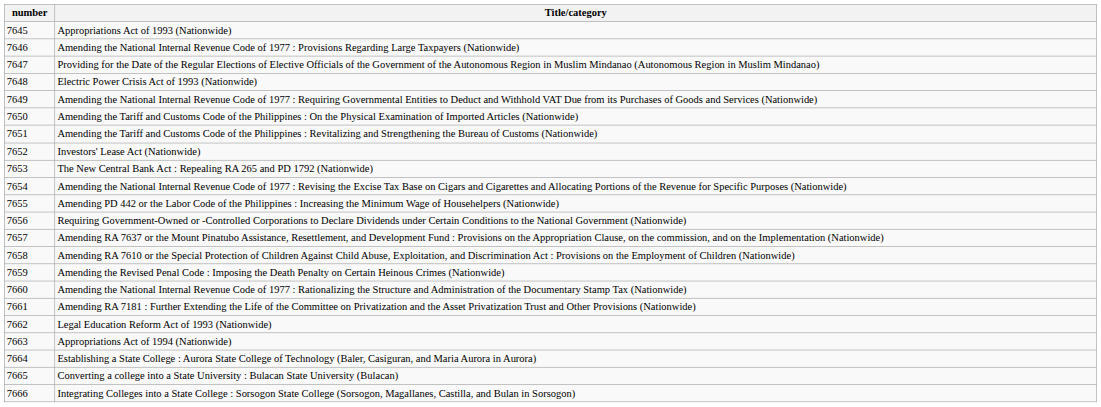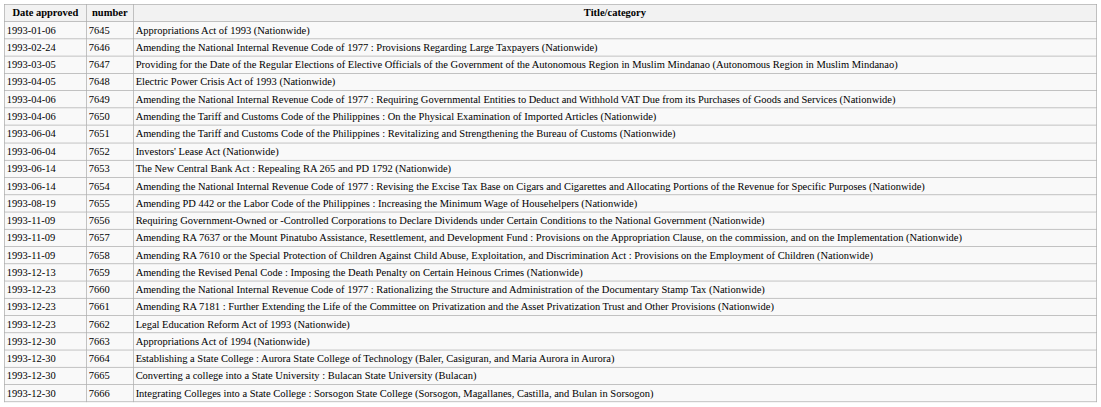+ column: Date approved | 1993-01-06 | 1993-02-24 | 1993-03-05 | 1993-04-05 | 1993-04-06 | 1993-04-06 | 1993-06-04 | 1993-06-04 | 1993-06-14 | 1993-06-14 | 1993-08-19 | 1993-11-09 | 1993-11-09 | 1993-11-09 | 1993-12-13 | 1993-12-23 | 1993-12-23 | 1993-12-23 | 1993-12-30 | 1993-12-30 | 1993-12-30 | 1993-12-30
